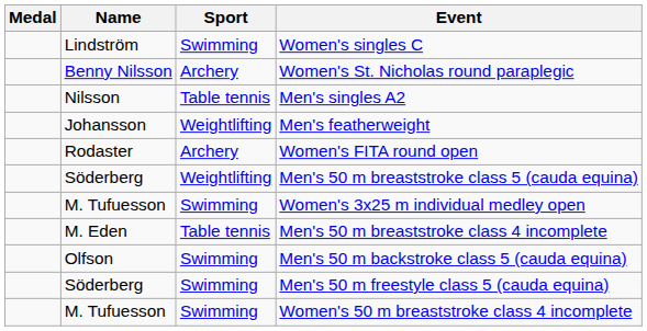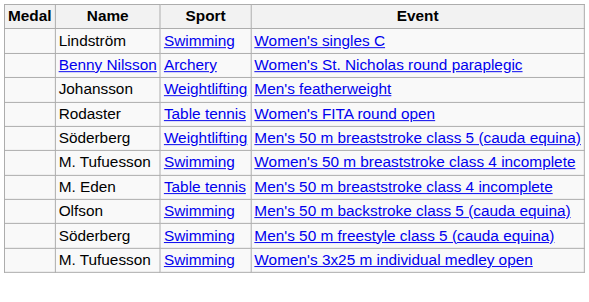- row: Nilsson | Table tennis | Men's singles A2
Women's FITA round open | Sport: Archery -> Table tennis
rows swapped: Women's 50 m breaststroke class 4 incomplete <-> Women's 3x25 m individual medley open
